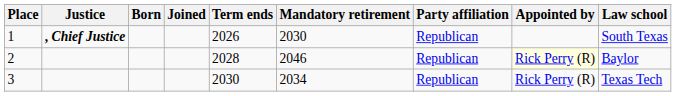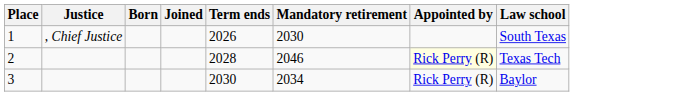- column: Party affiliation | Republican | Republican | Republican
1 | Justice: bold -> normal
2 | Law school: Baylor -> Texas Tech
3 | Law school: Texas Tech -> Baylor
